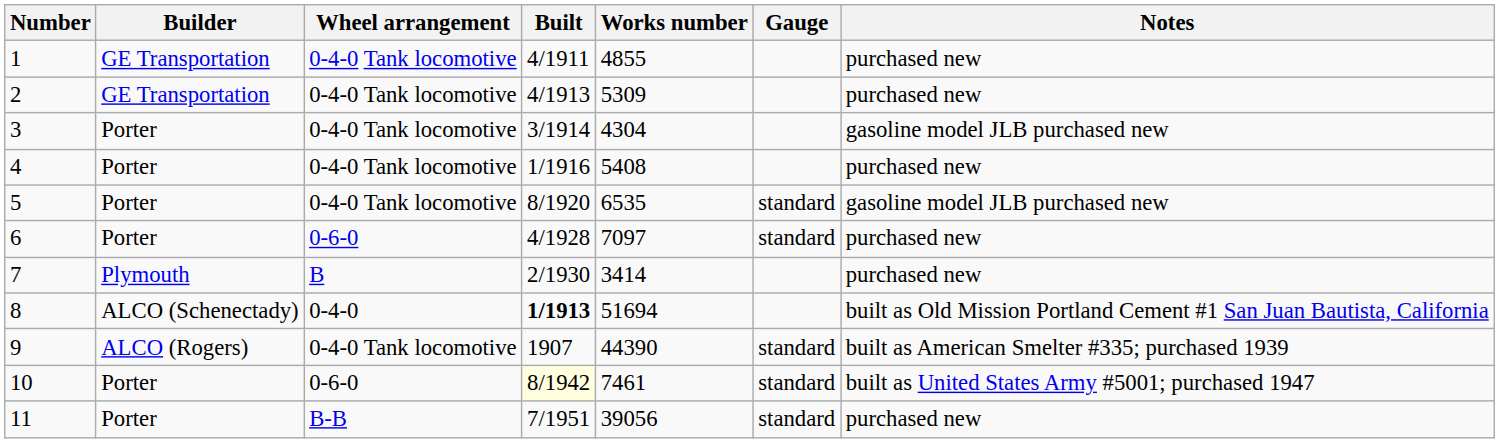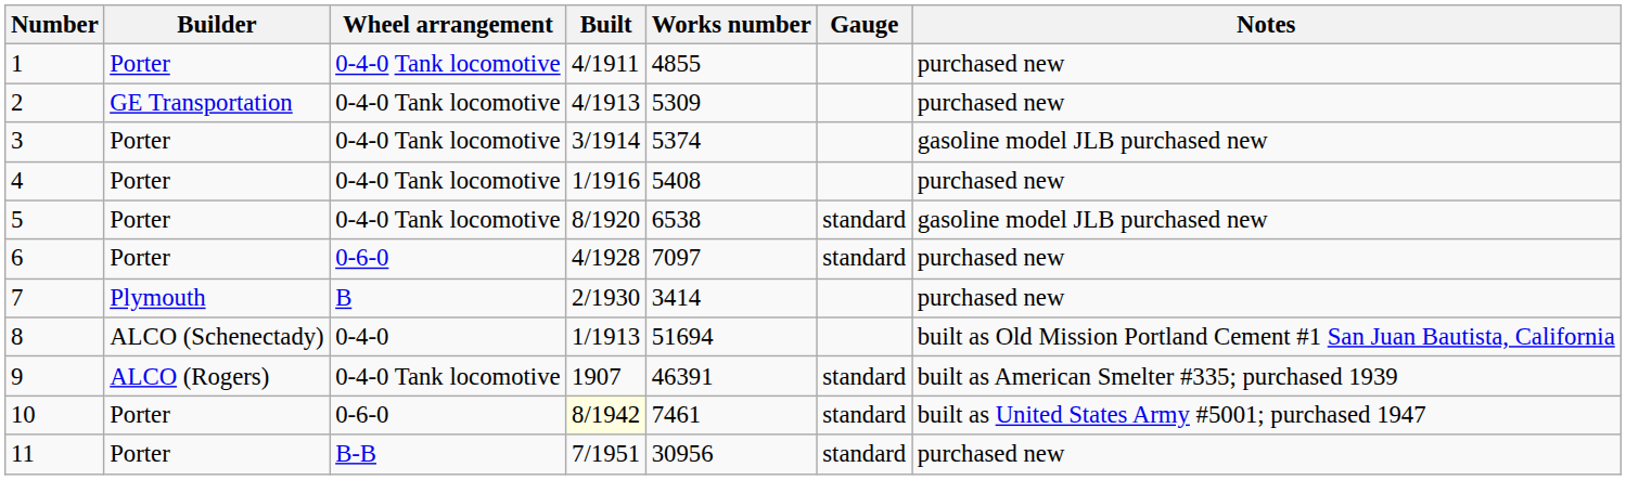1 | Builder: GE Transportation -> Porter
3 | Works number: 4304 -> 5374
5 | Works number: 6535 -> 6538
8 | Built: bold -> normal
9 | Works number: 44390 -> 46391
11 | Works number: 39056 -> 30956
